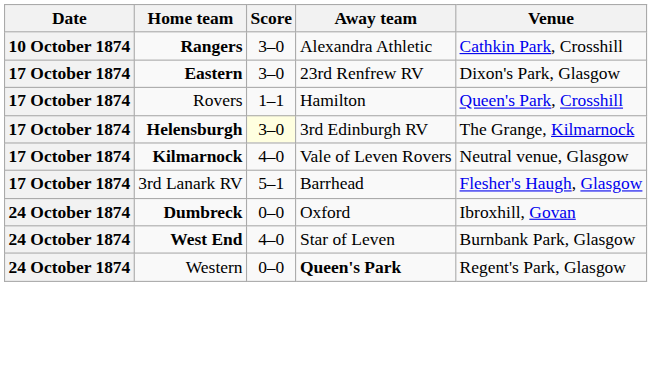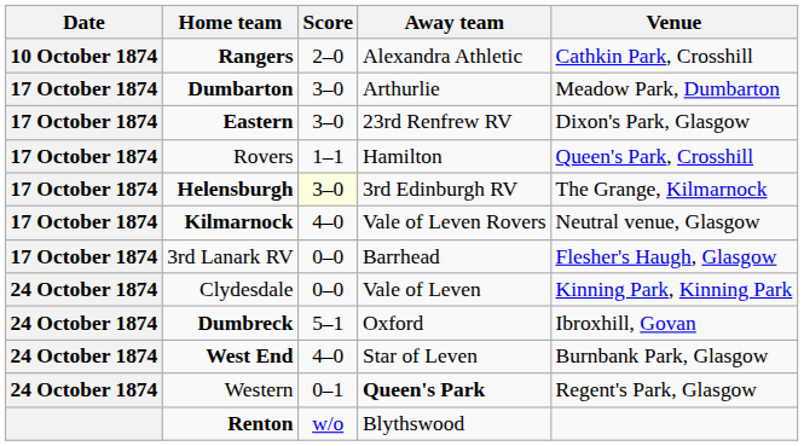Rangers | Score: 3–0 -> 2–0
+ row: 17 October 1874 | Dumbarton | 3–0 | Arthurlie | Meadow Park, Dumbarton
3rd Lanark RV | Score: 5–1 -> 0–0
+ row: 24 October 1874 | Clydesdale | 0–0 | Vale of Leven | Kinning Park, Kinning Park
Dumbreck | Score: 0–0 -> 5–1
Western | Score: 0–0 -> 0–1
+ row: Renton | w/o | Blythswood
